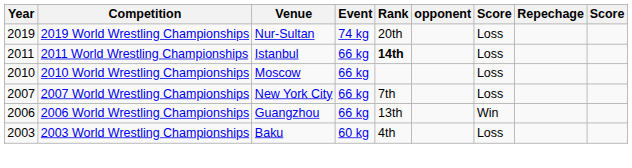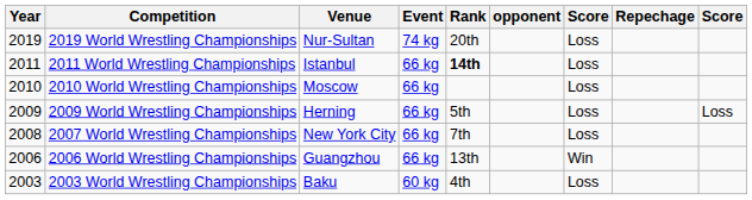+ row: 2009 | 2009 World Wrestling Championships | Herning | 66 kg | 5th | Loss | Loss
2007 World Wrestling Championships | Year: 2007 -> 2008
